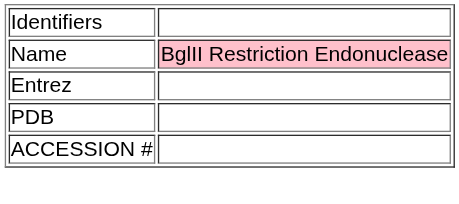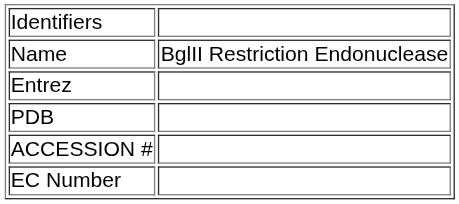Name | column 2: pink background -> no background
+ row: EC Number
